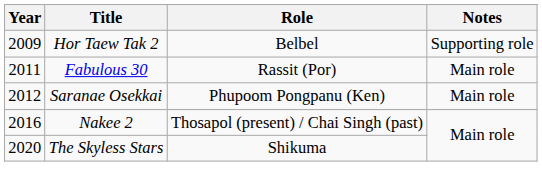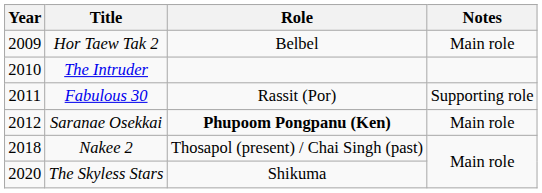Hor Taew Tak 2 | Notes: Supporting role -> Main role
+ row: 2010 | The Intruder
Fabulous 30 | Notes: Main role -> Supporting role
Saranae Osekkai | Role: normal -> bold
Nakee 2 | Year: 2016 -> 2018
